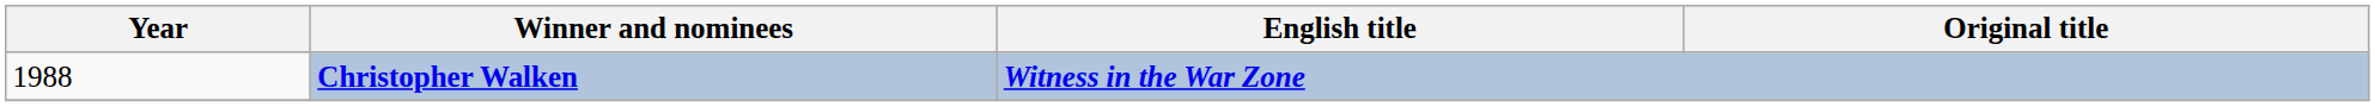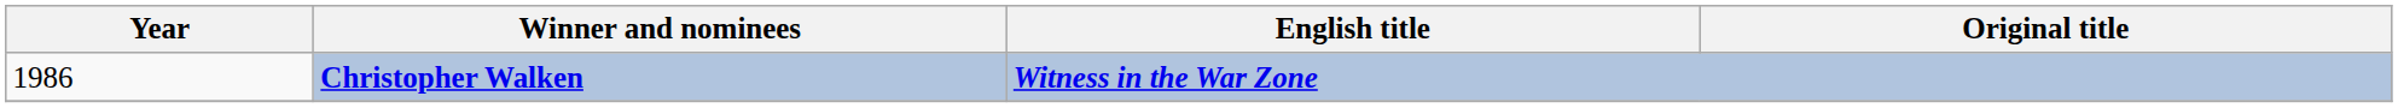Christopher Walken | Year: 1988 -> 1986
